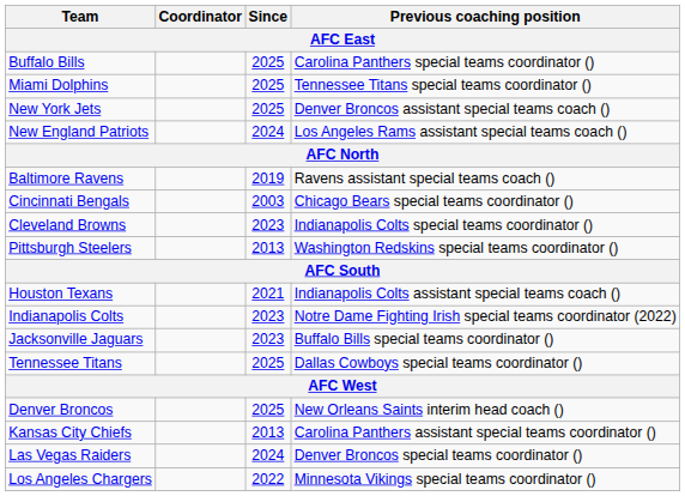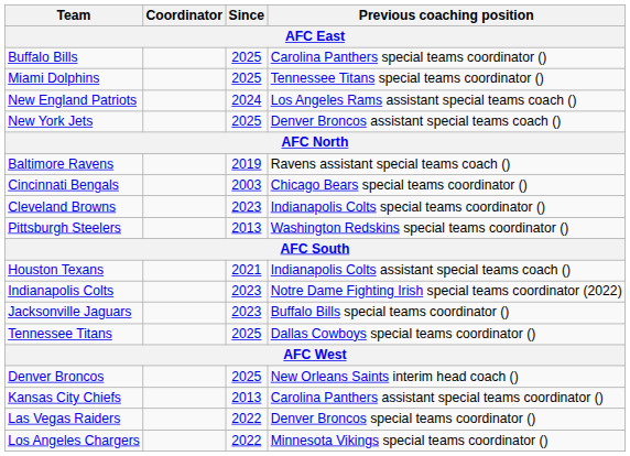rows swapped: New England Patriots <-> New York Jets
Las Vegas Raiders | Since: 2024 -> 2022
